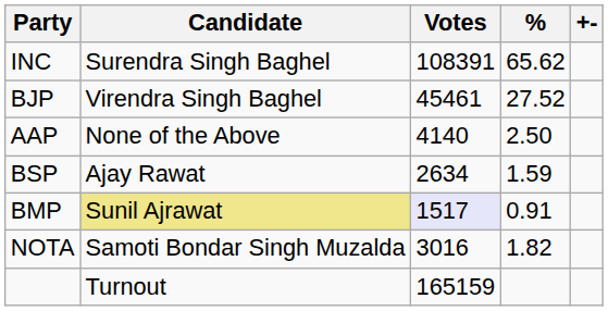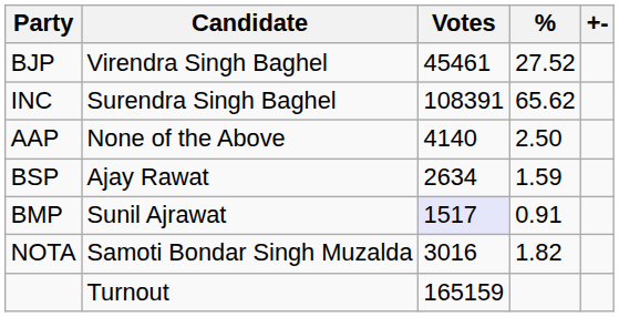rows swapped: INC <-> BJP
BMP | Candidate: khaki background -> no background
